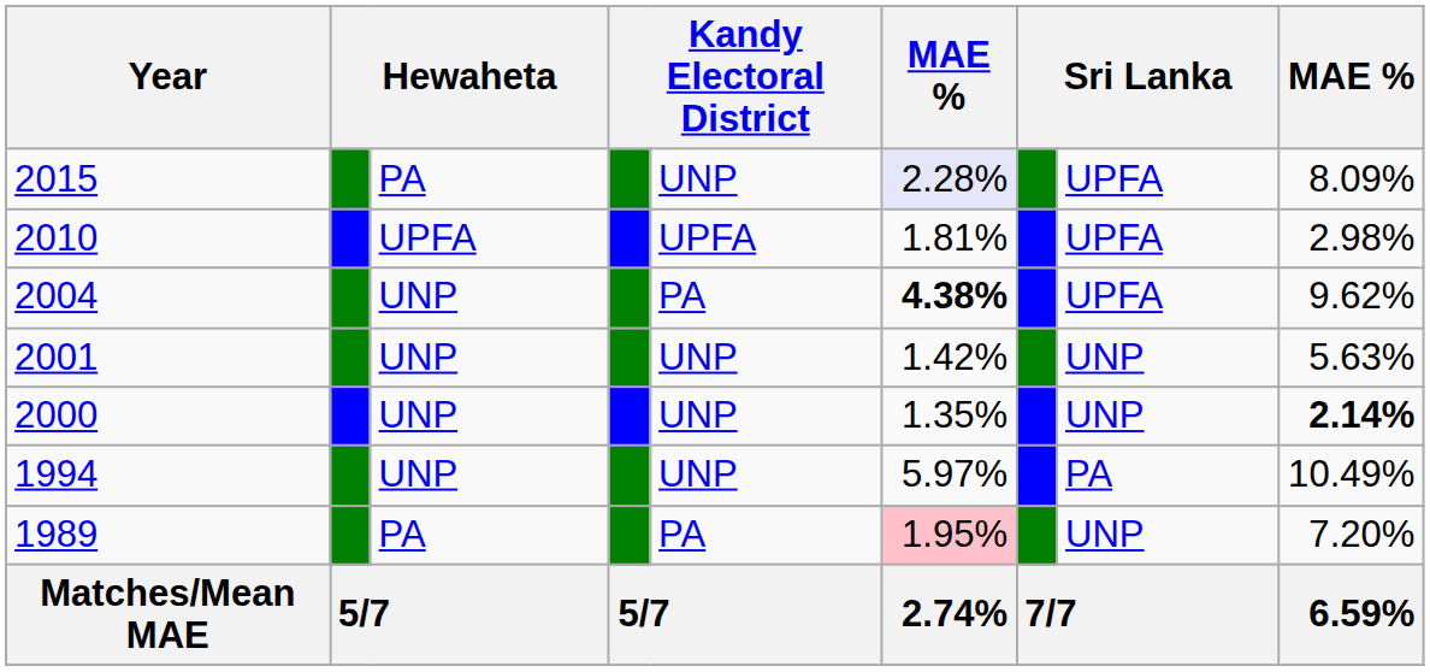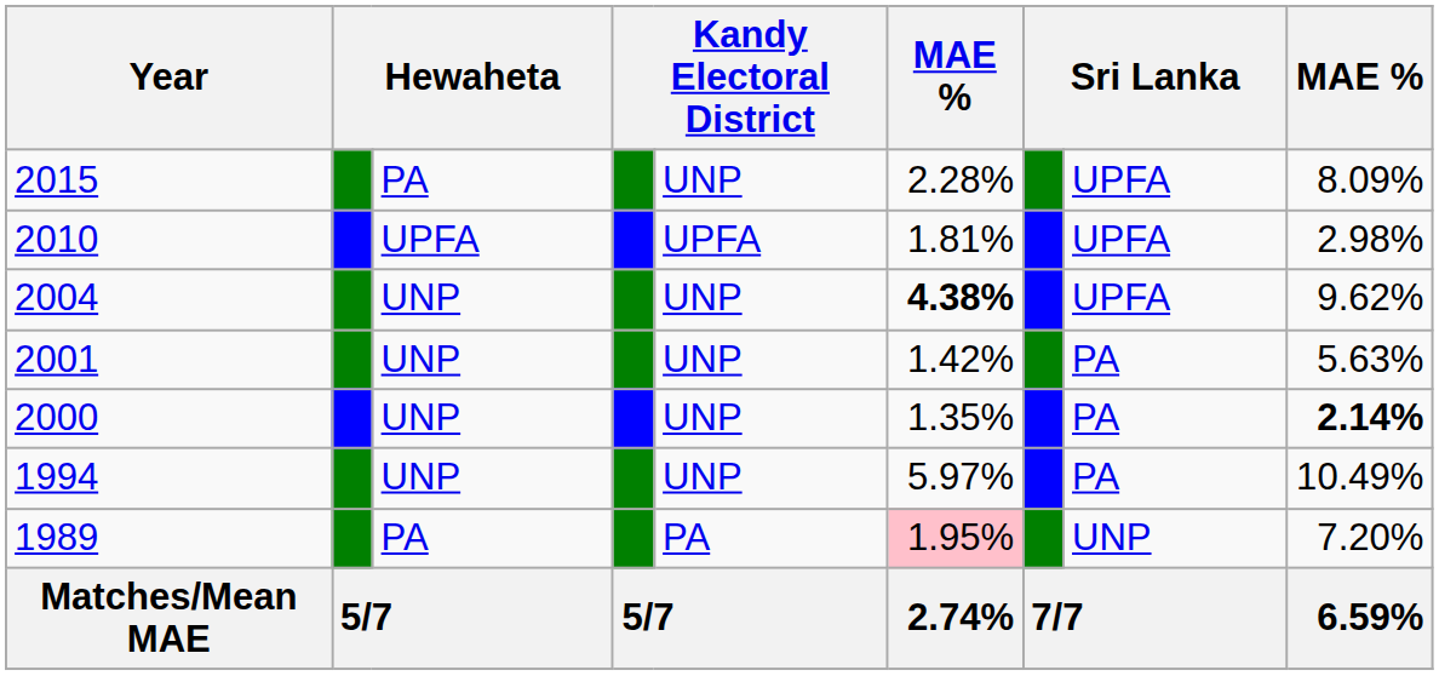2015 | column 6: lavender background -> no background
2004 | column 5: PA -> UNP
2001 | column 8: UNP -> PA
2000 | column 8: UNP -> PA
